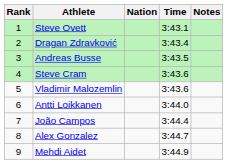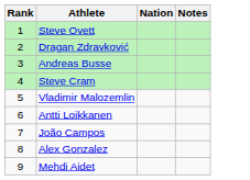- column: Time | 3:43.1 | 3:43.4 | 3:43.5 | 3:43.6 | 3:43.6 | 3:44.0 | 3:44.4 | 3:44.7 | 3:44.9
